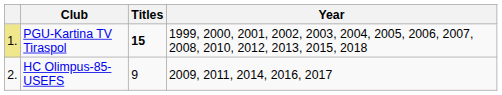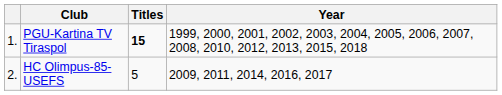PGU-Kartina TV Tiraspol | column 1: khaki background -> no background
HC Olimpus-85-USEFS | Titles: 9 -> 5
